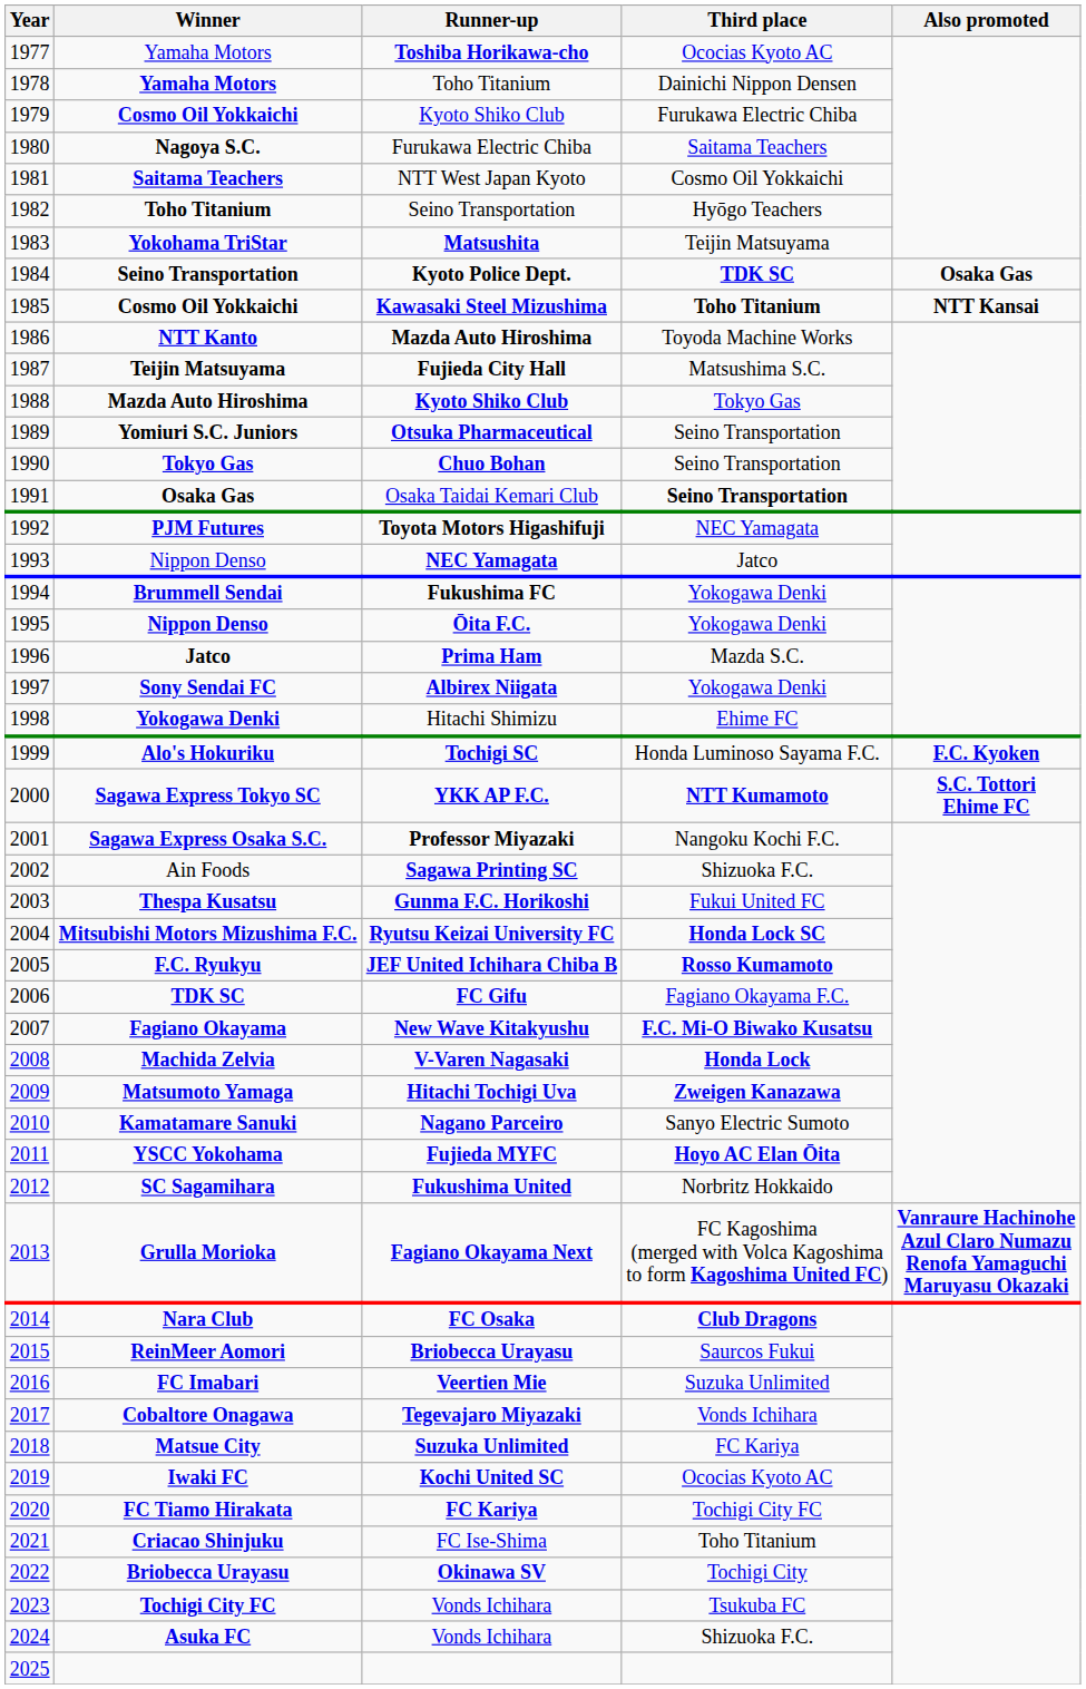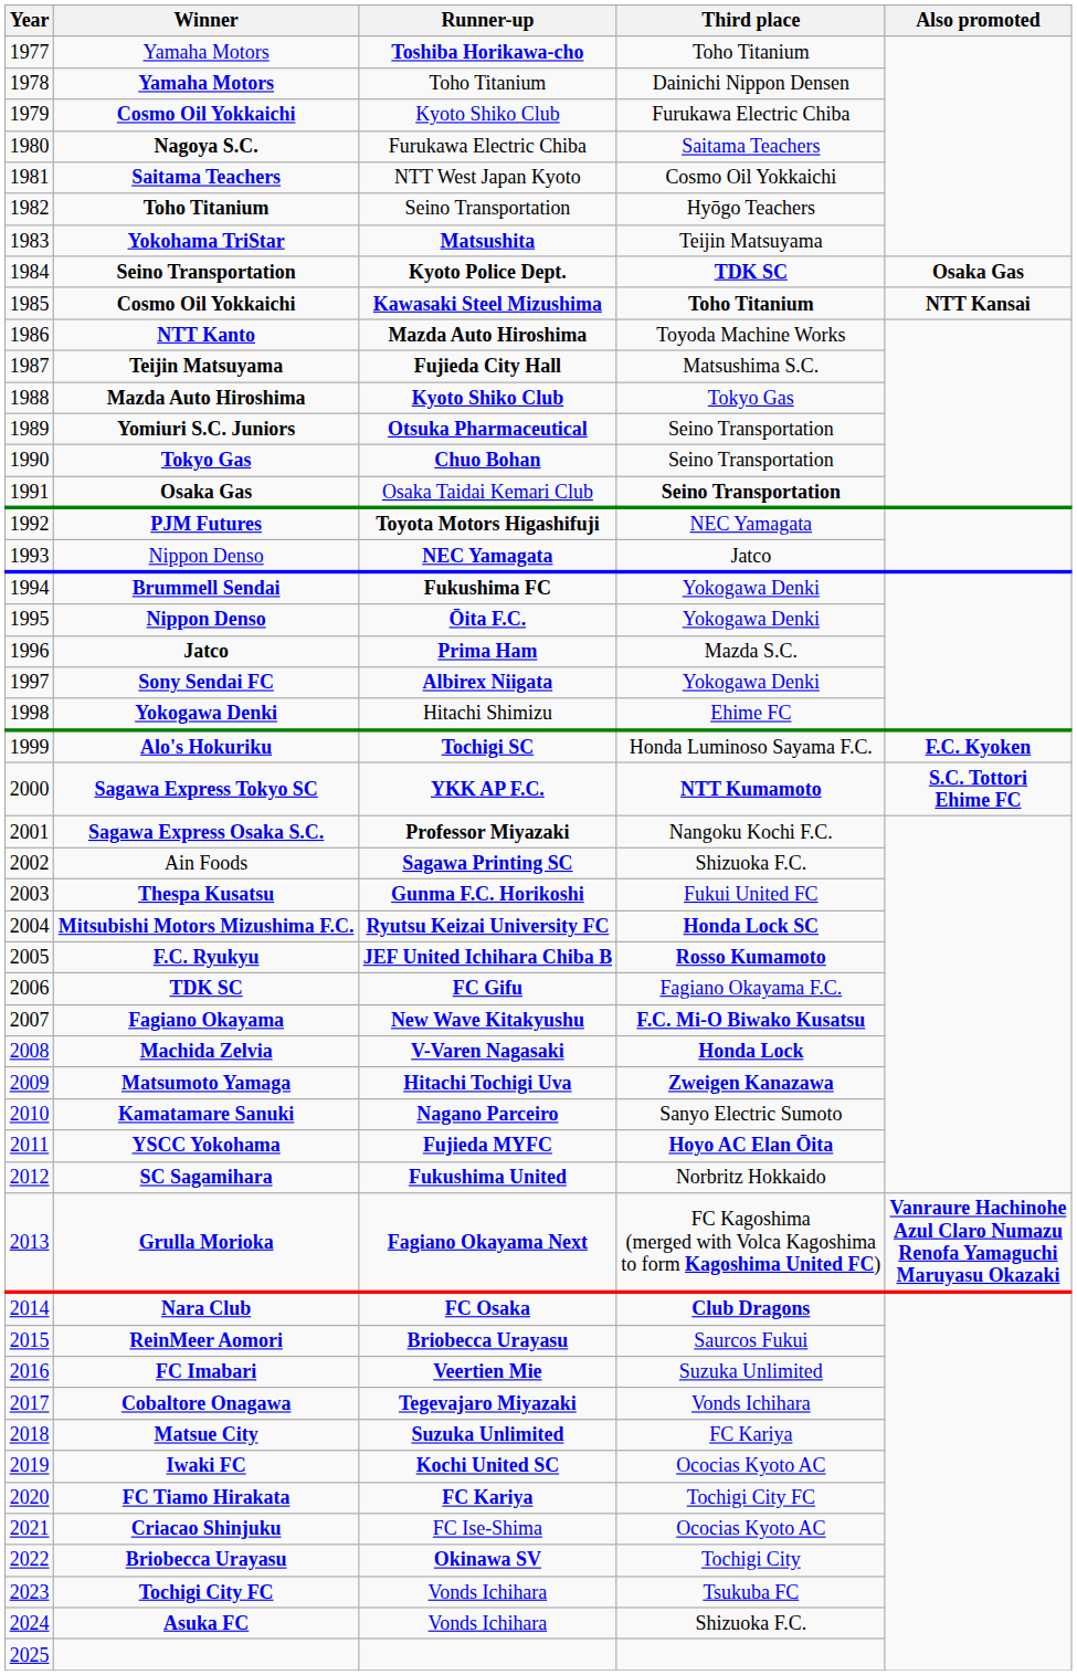Toshiba Horikawa-cho | Third place: Ococias Kyoto AC -> Toho Titanium
FC Ise-Shima | Third place: Toho Titanium -> Ococias Kyoto AC
